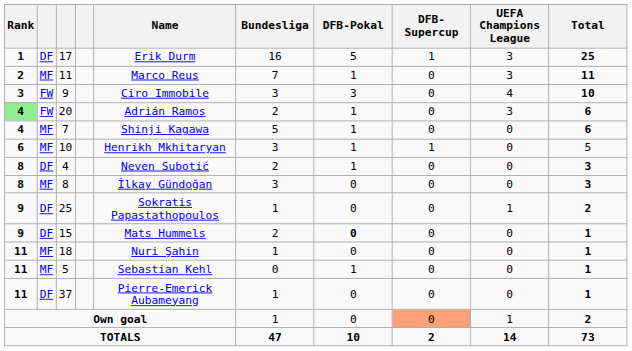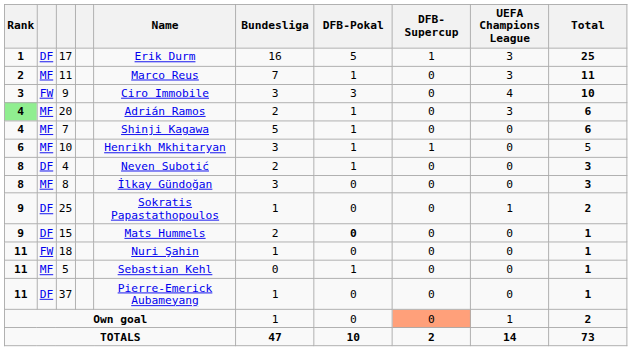20 | column 2: FW -> MF
18 | column 2: MF -> FW
